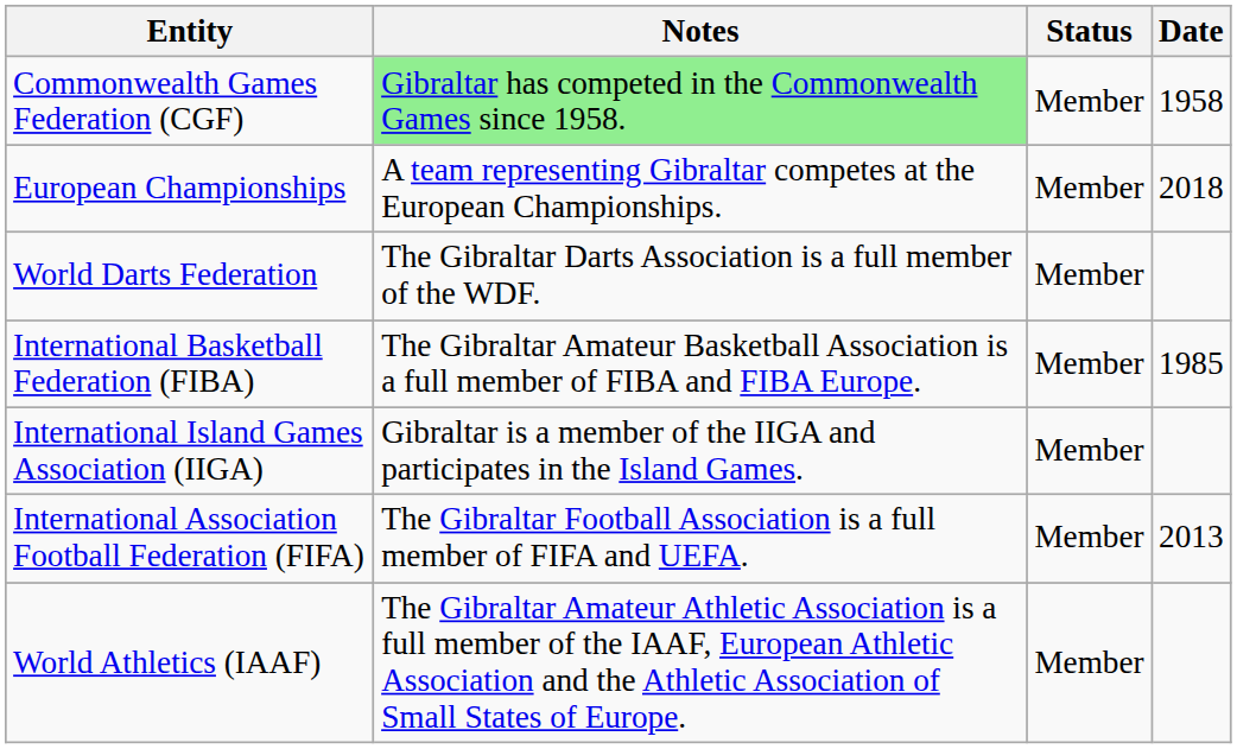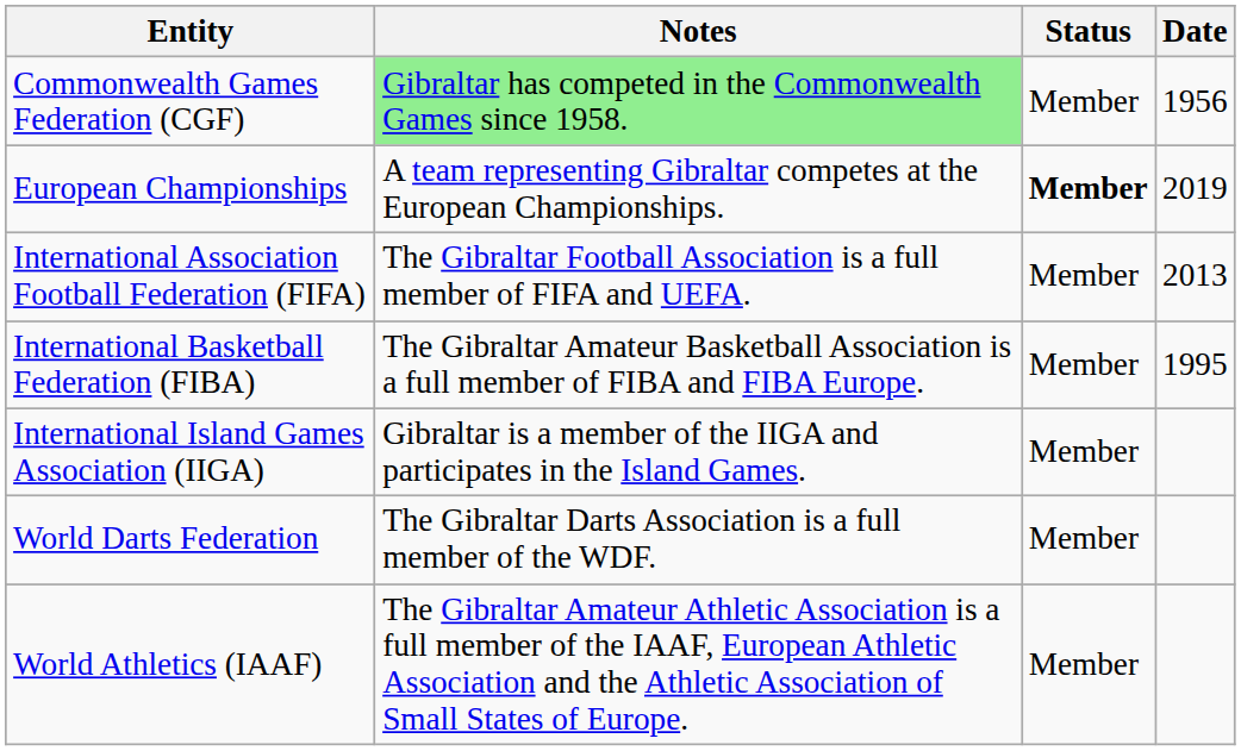Commonwealth Games Federation (CGF) | Date: 1958 -> 1956
European Championships | Status: normal -> bold
European Championships | Date: 2018 -> 2019
rows swapped: International Association Football Federation (FIFA) <-> World Darts Federation
International Basketball Federation (FIBA) | Date: 1985 -> 1995
